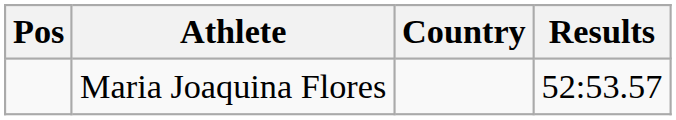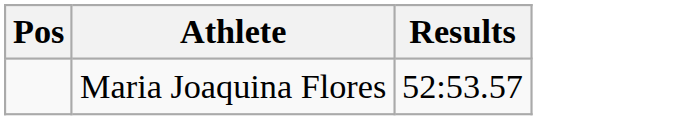- column: Country
